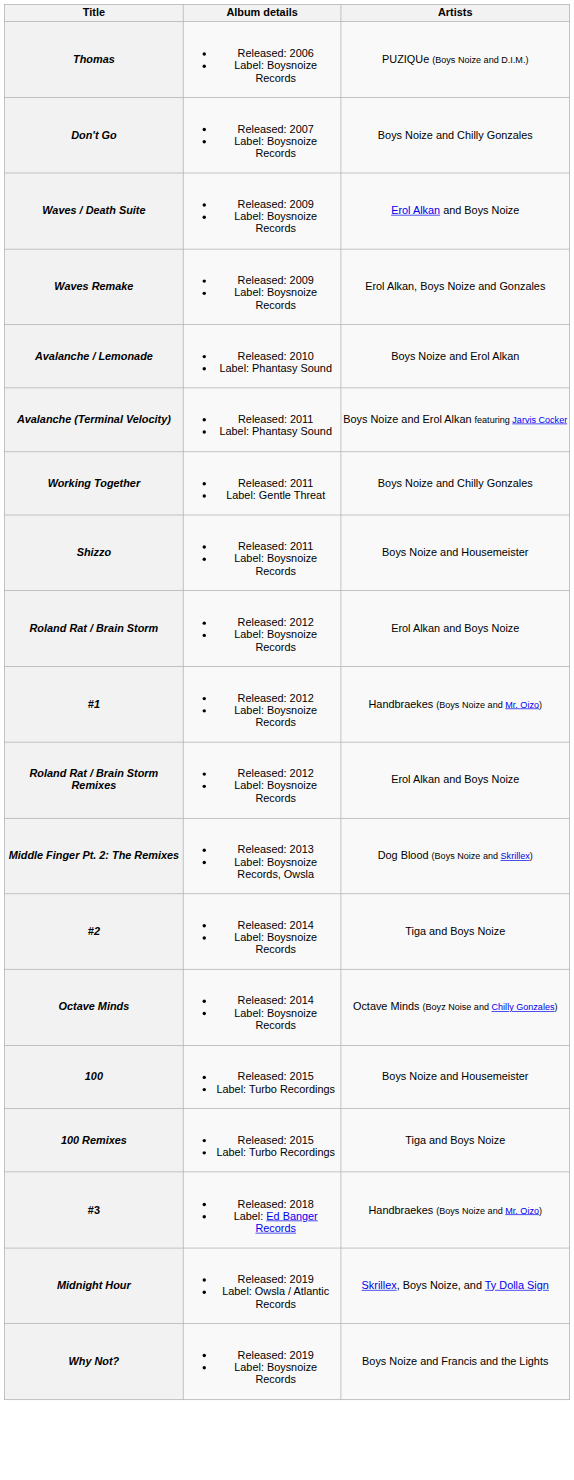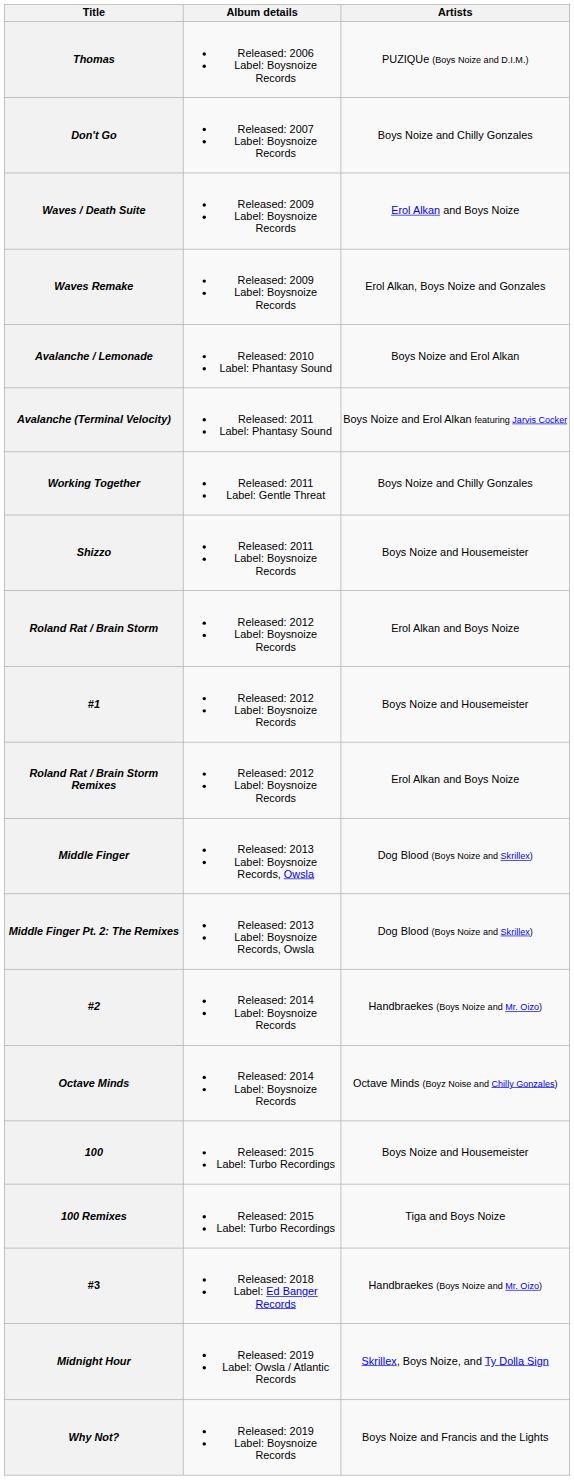#1 | Artists: Handbraekes (Boys Noize and Mr. Oizo) -> Boys Noize and Housemeister
+ row: Middle Finger | Released: 2013 Label: Boysnoize Records, Owsla | Dog Blood (Boys Noize and Skrillex)
#2 | Artists: Tiga and Boys Noize -> Handbraekes (Boys Noize and Mr. Oizo)
